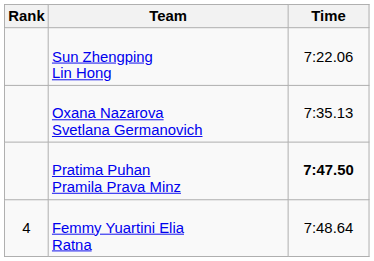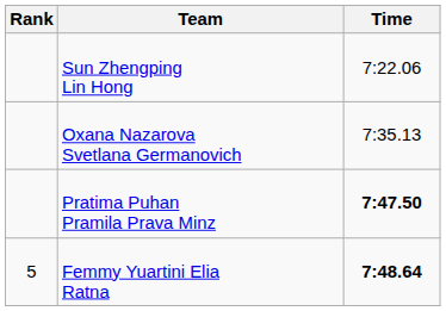Femmy Yuartini Elia Ratna | Rank: 4 -> 5
Femmy Yuartini Elia Ratna | Time: normal -> bold
